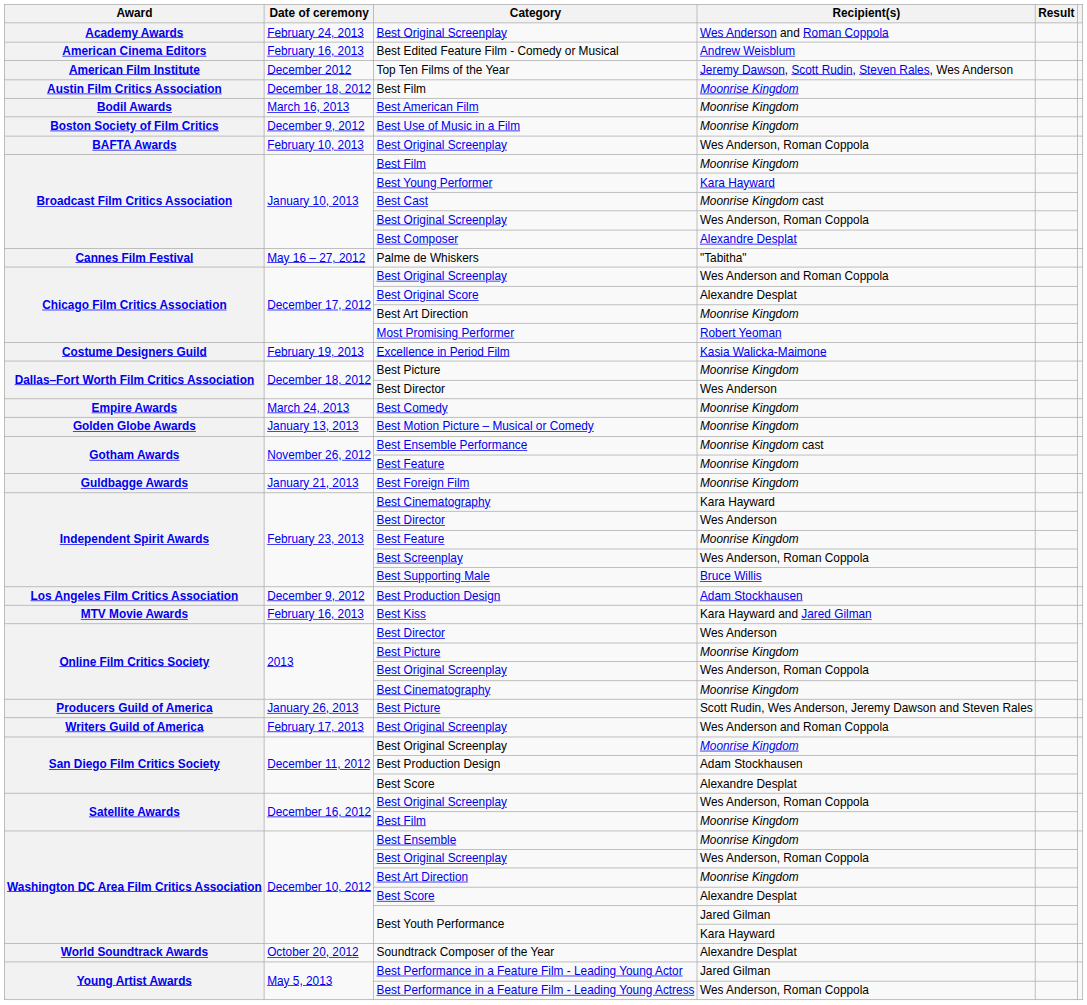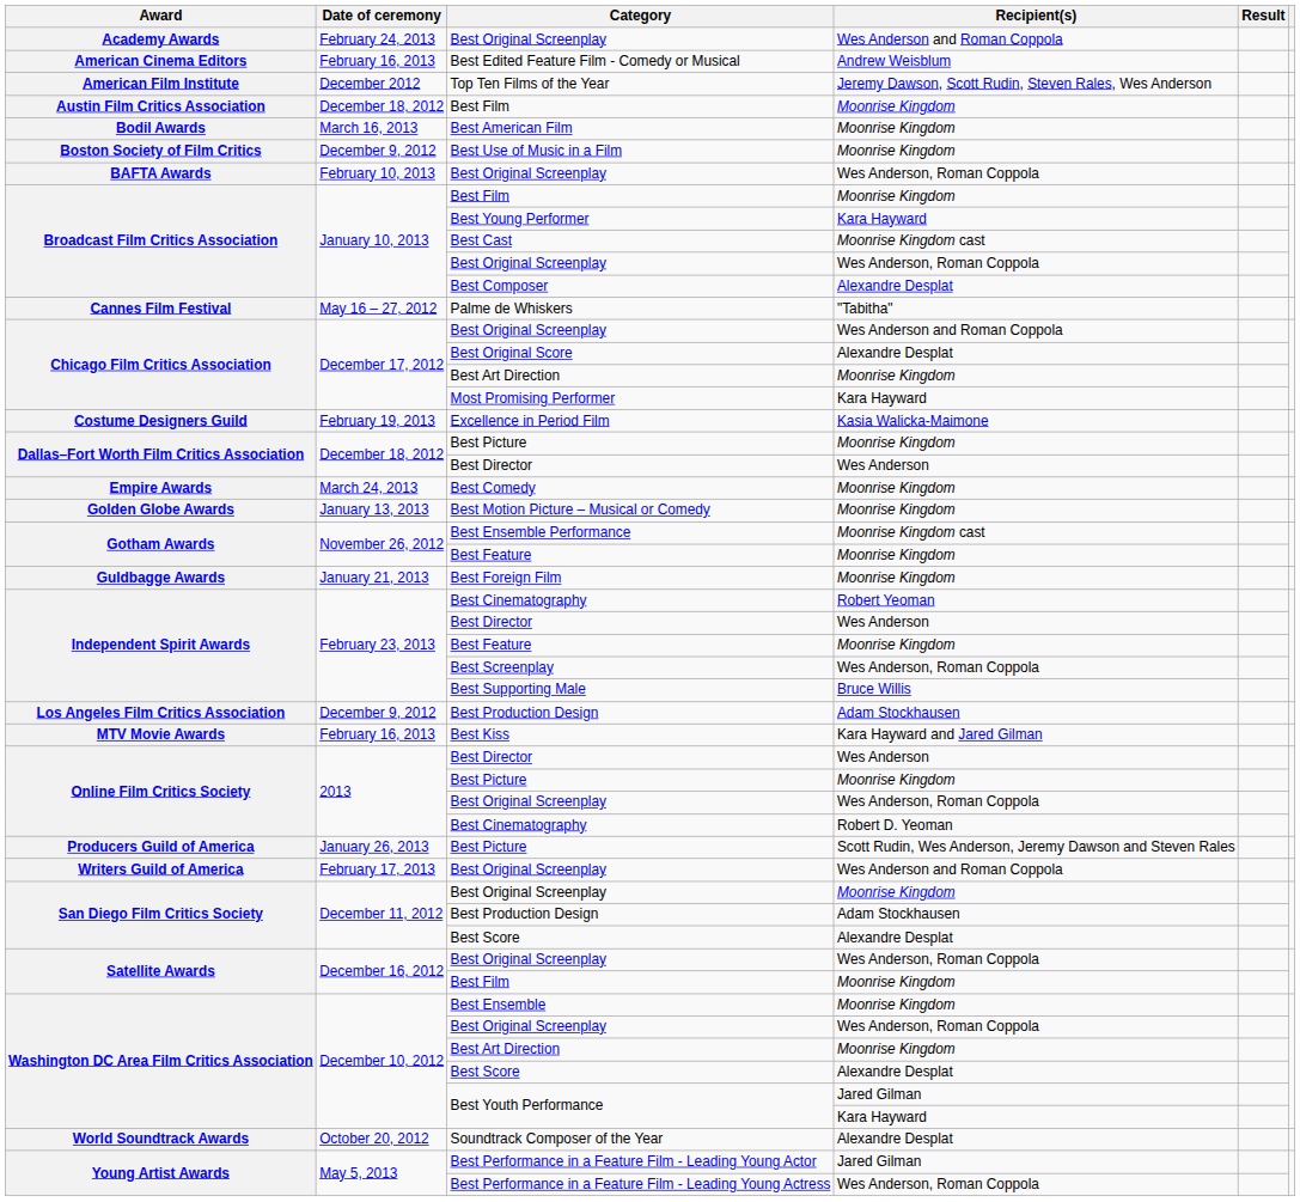Most Promising Performer | Recipient(s): Robert Yeoman -> Kara Hayward
Independent Spirit Awards / Best Cinematography | Recipient(s): Kara Hayward -> Robert Yeoman
Online Film Critics Society / Best Cinematography | Recipient(s): Moonrise Kingdom -> Robert D. Yeoman
